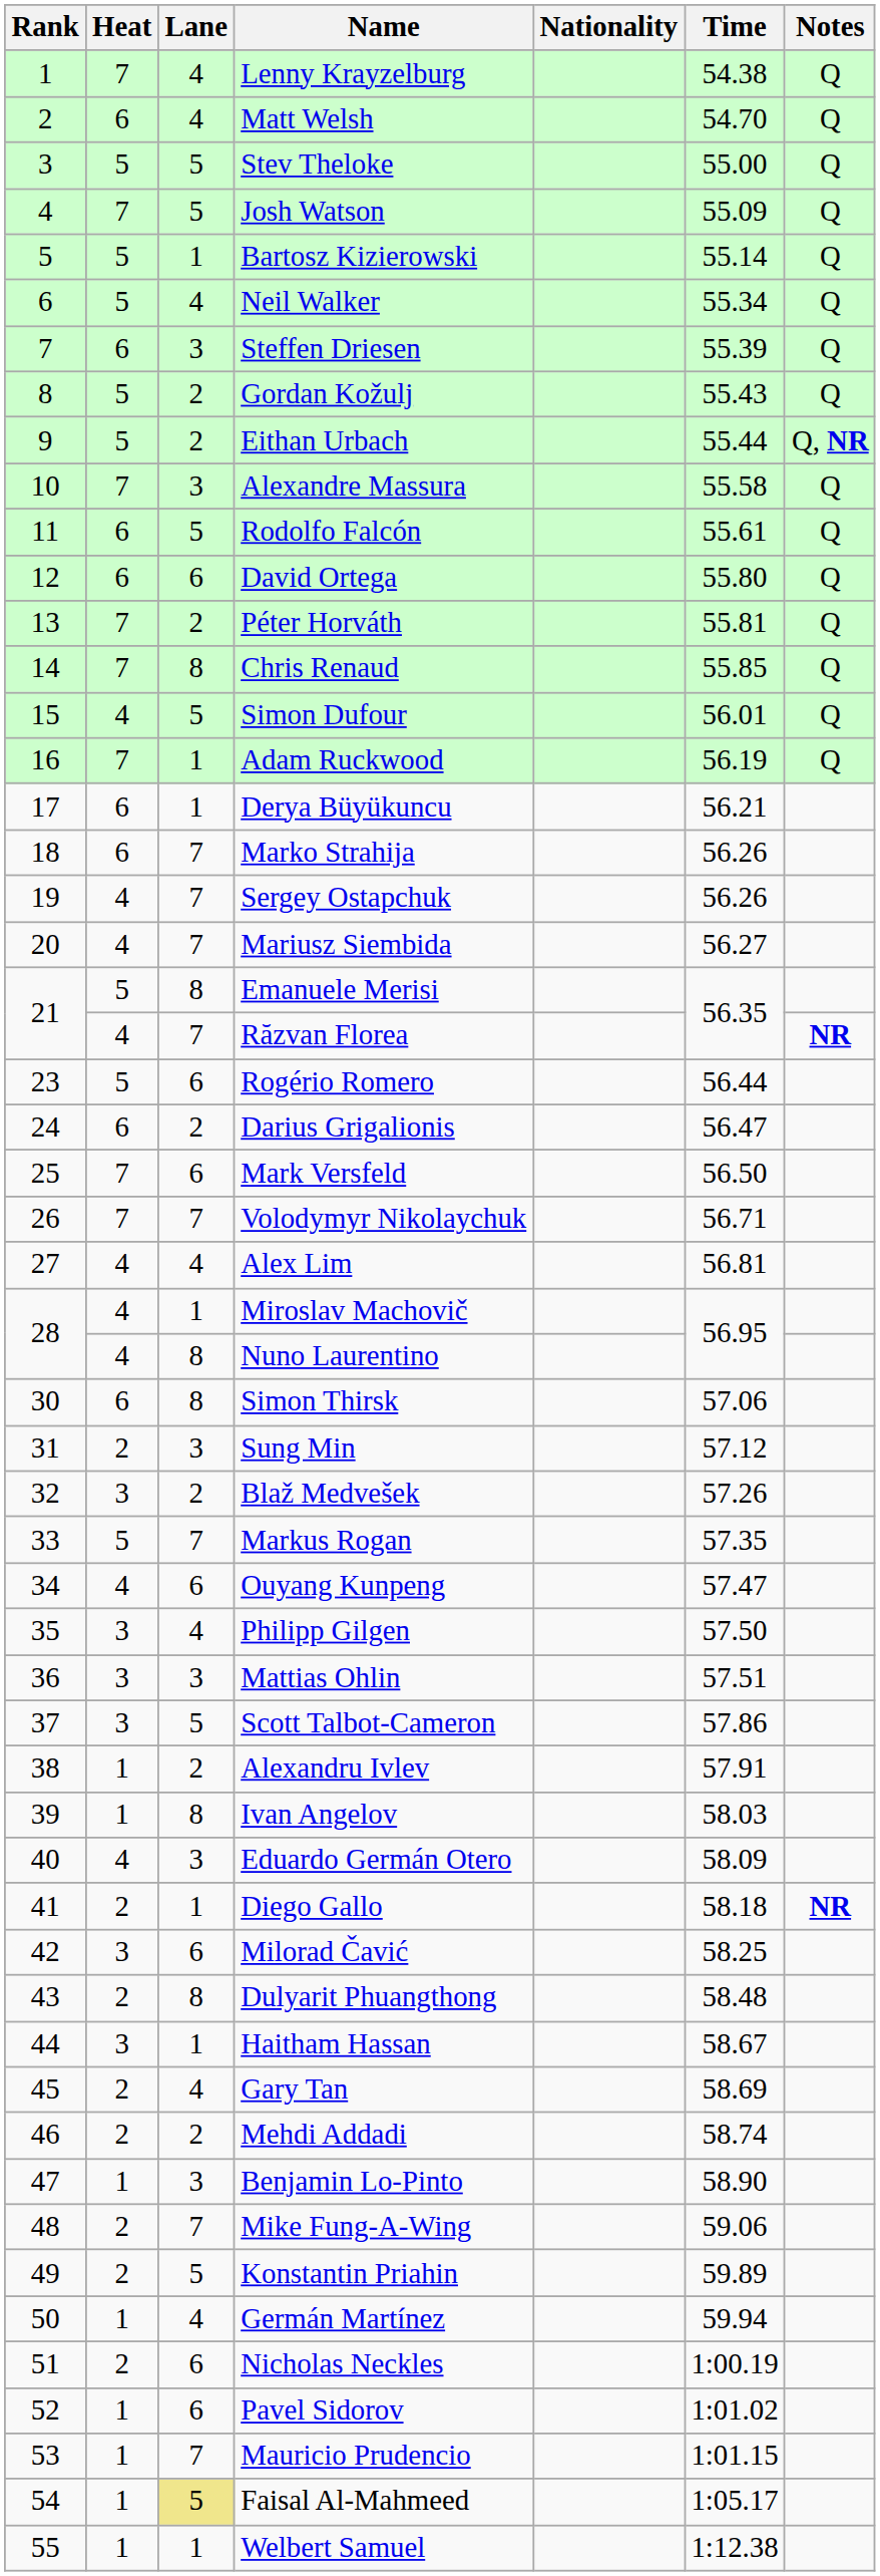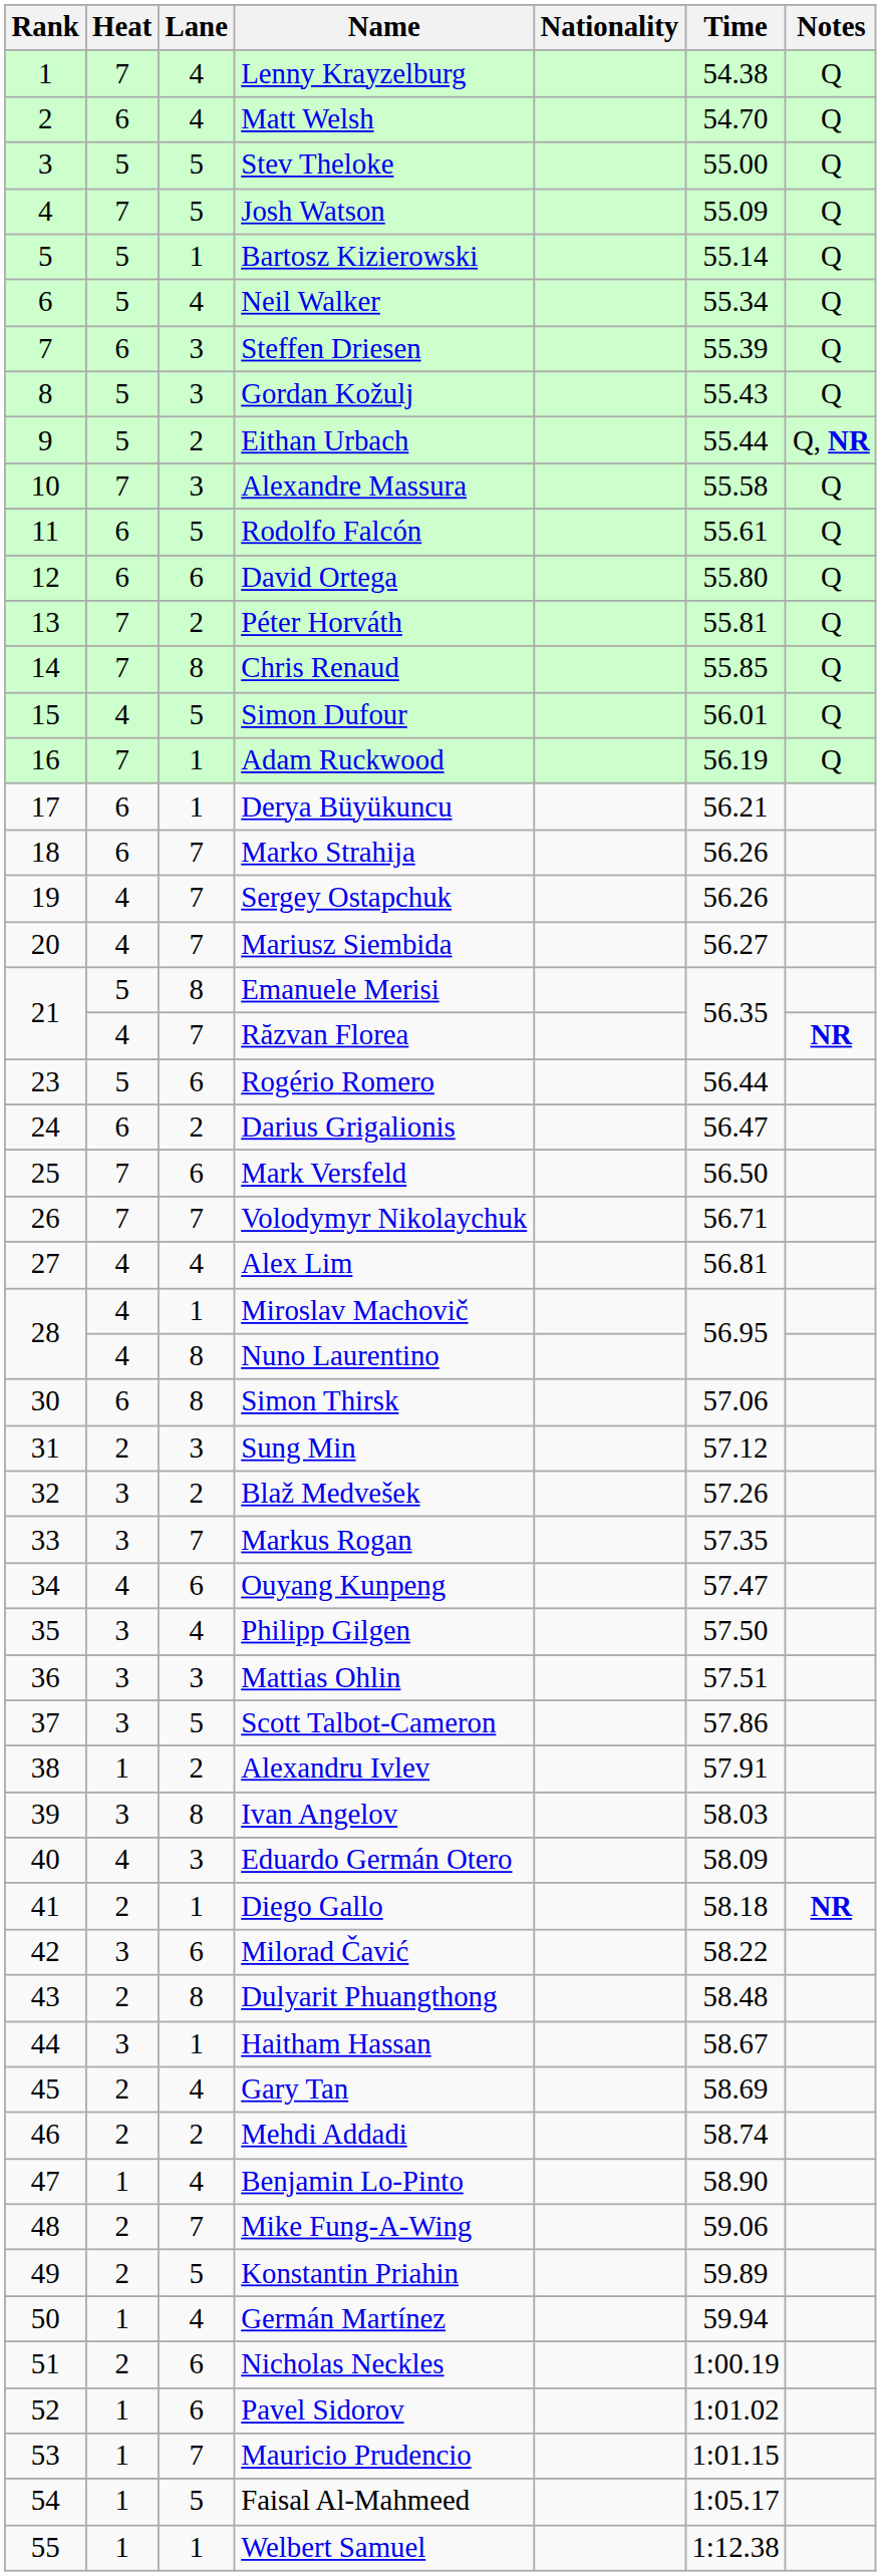Gordan Kožulj | Lane: 2 -> 3
Markus Rogan | Heat: 5 -> 3
Ivan Angelov | Heat: 1 -> 3
Milorad Čavić | Time: 58.25 -> 58.22
Benjamin Lo-Pinto | Lane: 3 -> 4
Faisal Al-Mahmeed | Lane: khaki background -> no background
